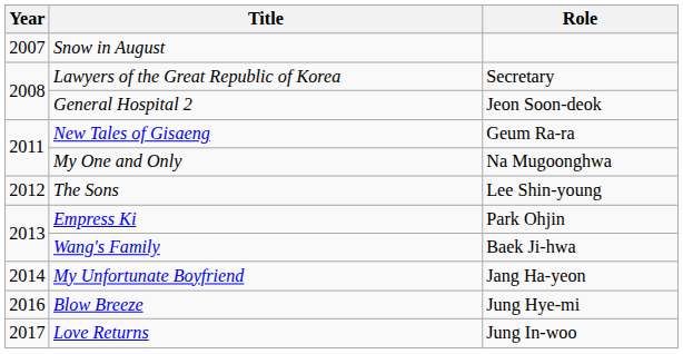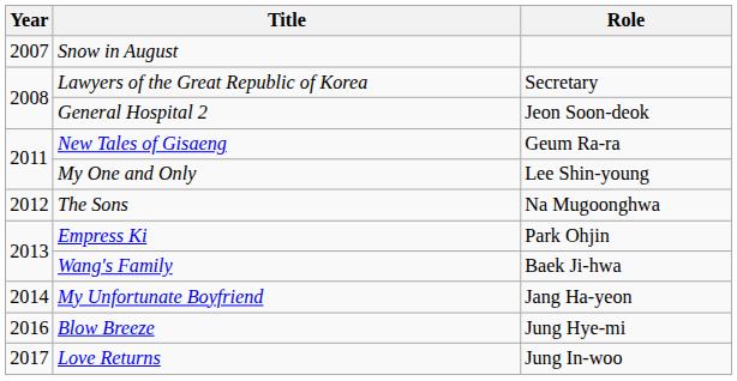My One and Only | Role: Na Mugoonghwa -> Lee Shin-young
The Sons | Role: Lee Shin-young -> Na Mugoonghwa
